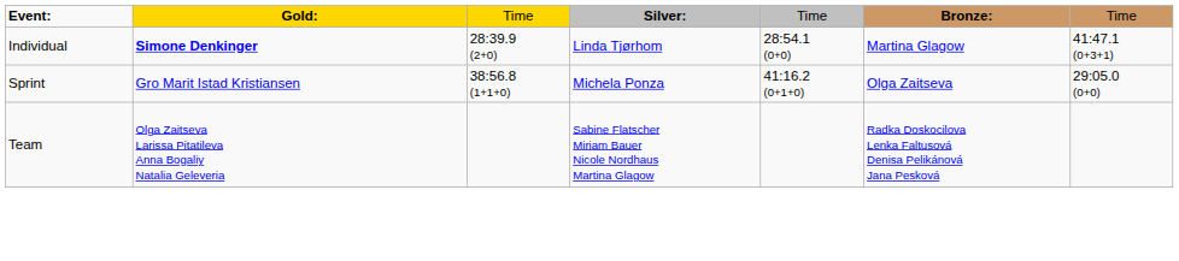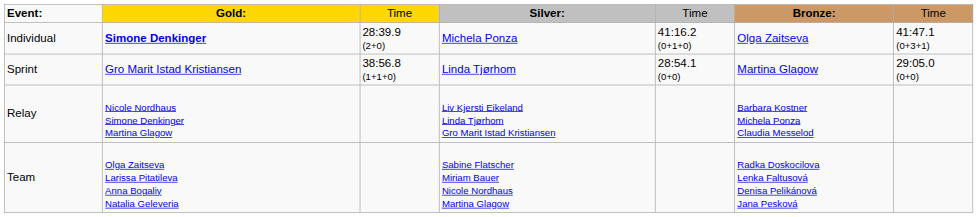Individual | column 4: Linda Tjørhom -> Michela Ponza
Individual | column 5: 28:54.1 (0+0) -> 41:16.2 (0+1+0)
Individual | column 6: Martina Glagow -> Olga Zaitseva
Sprint | column 4: Michela Ponza -> Linda Tjørhom
Sprint | column 5: 41:16.2 (0+1+0) -> 28:54.1 (0+0)
Sprint | column 6: Olga Zaitseva -> Martina Glagow
+ row: Relay | Nicole Nordhaus Simone Denkinger Martina Glagow | Liv Kjersti Eikeland Linda Tjørhom Gro Marit Istad Kristiansen | Barbara Kostner Michela Ponza Claudia Messelod
